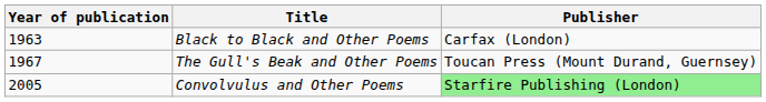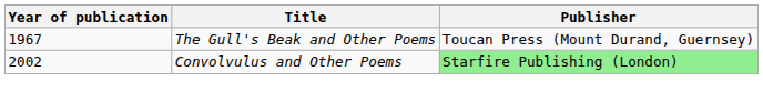- row: 1963 | Black to Black and Other Poems | Carfax (London)
Convolvulus and Other Poems | Year of publication: 2005 -> 2002
